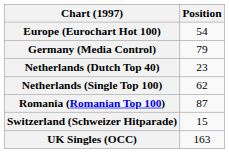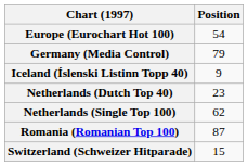+ row: Iceland (Íslenski Listinn Topp 40) | 9
- row: UK Singles (OCC) | 163
